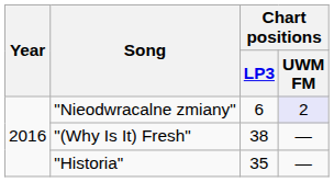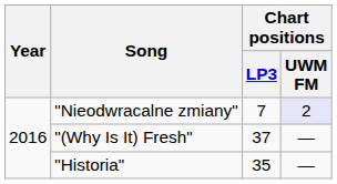"Nieodwracalne zmiany" | Chart positions / LP3: 6 -> 7
"(Why Is It) Fresh" | Chart positions / LP3: 38 -> 37
